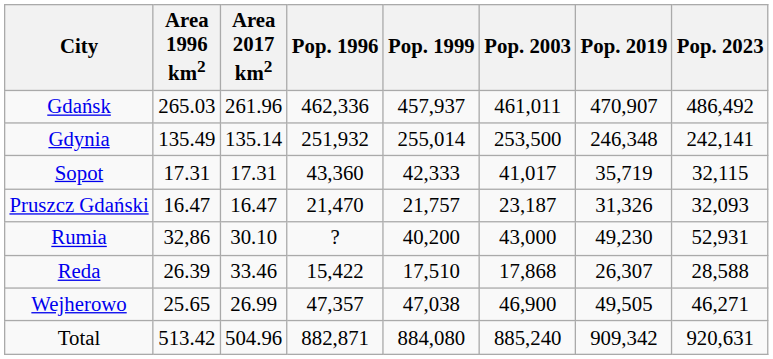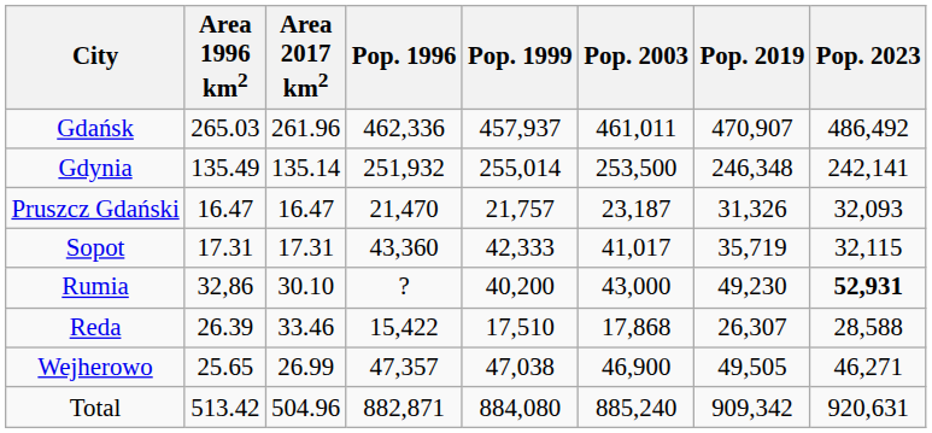rows swapped: Sopot <-> Pruszcz Gdański
Rumia | Pop. 2023: normal -> bold
